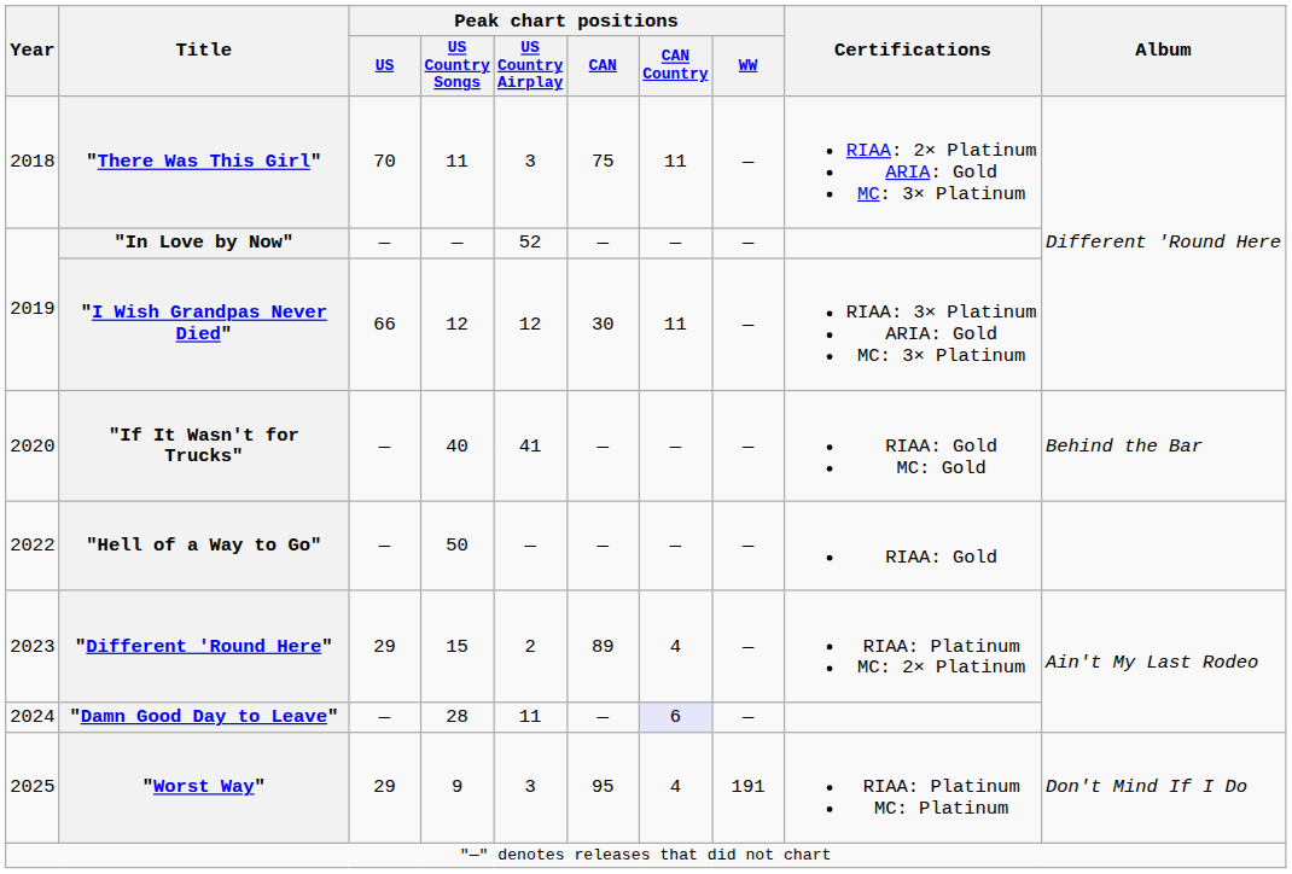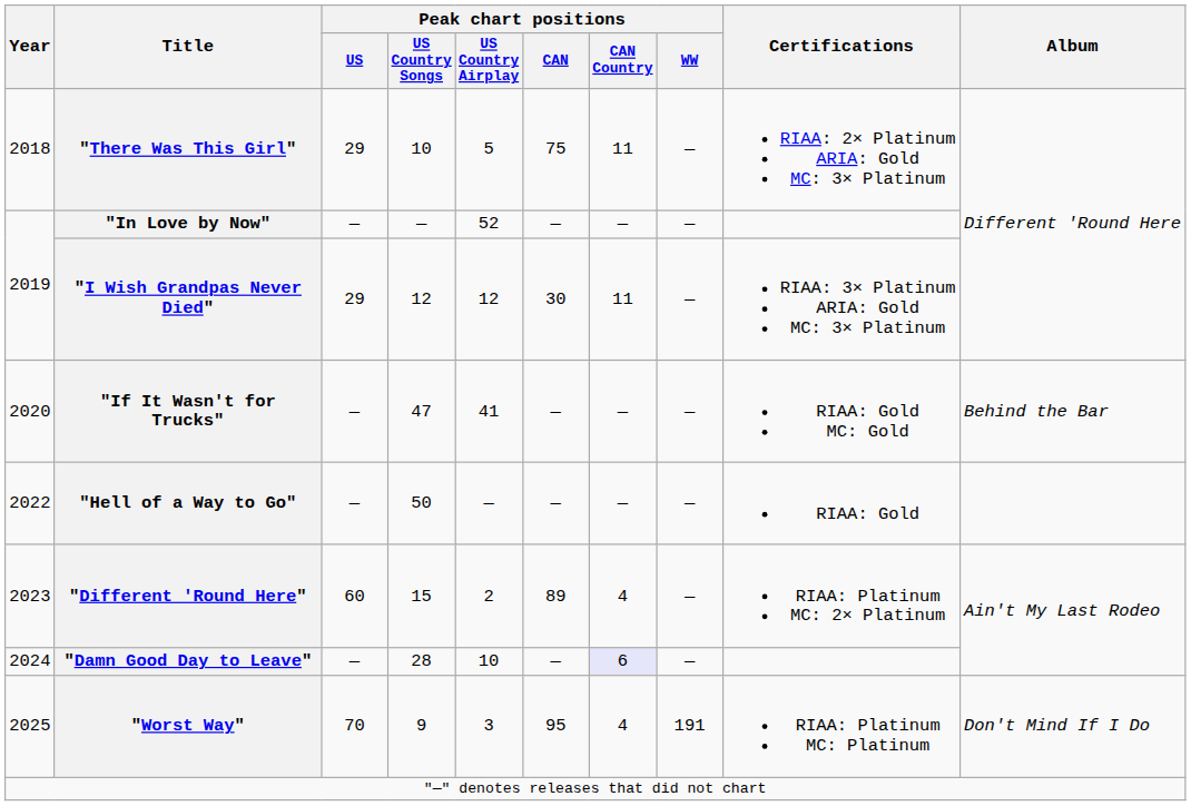"There Was This Girl" | Peak chart positions / US: 70 -> 29
"There Was This Girl" | Peak chart positions / US Country Songs: 11 -> 10
"There Was This Girl" | Peak chart positions / US Country Airplay: 3 -> 5
"I Wish Grandpas Never Died" | Peak chart positions / US: 66 -> 29
"If It Wasn't for Trucks" | Peak chart positions / US Country Songs: 40 -> 47
"Different 'Round Here" | Peak chart positions / US: 29 -> 60
"Damn Good Day to Leave" | Peak chart positions / US Country Airplay: 11 -> 10
"Worst Way" | Peak chart positions / US: 29 -> 70
